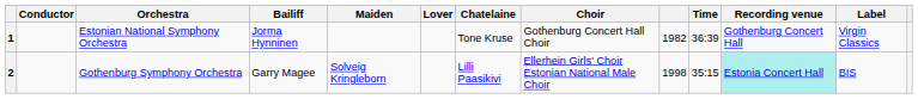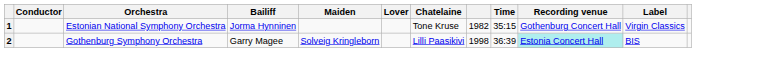- column: Choir | Gothenburg Concert Hall Choir | Ellerhein Girls' Choir Estonian National Male Choir
1 | Time: 36:39 -> 35:15
2 | Time: 35:15 -> 36:39
